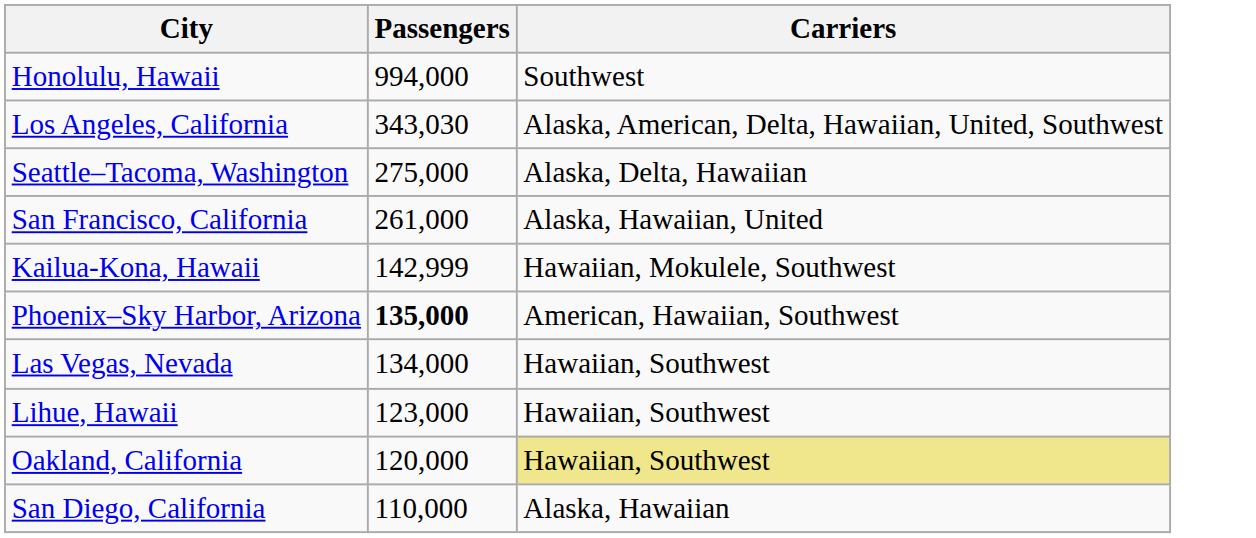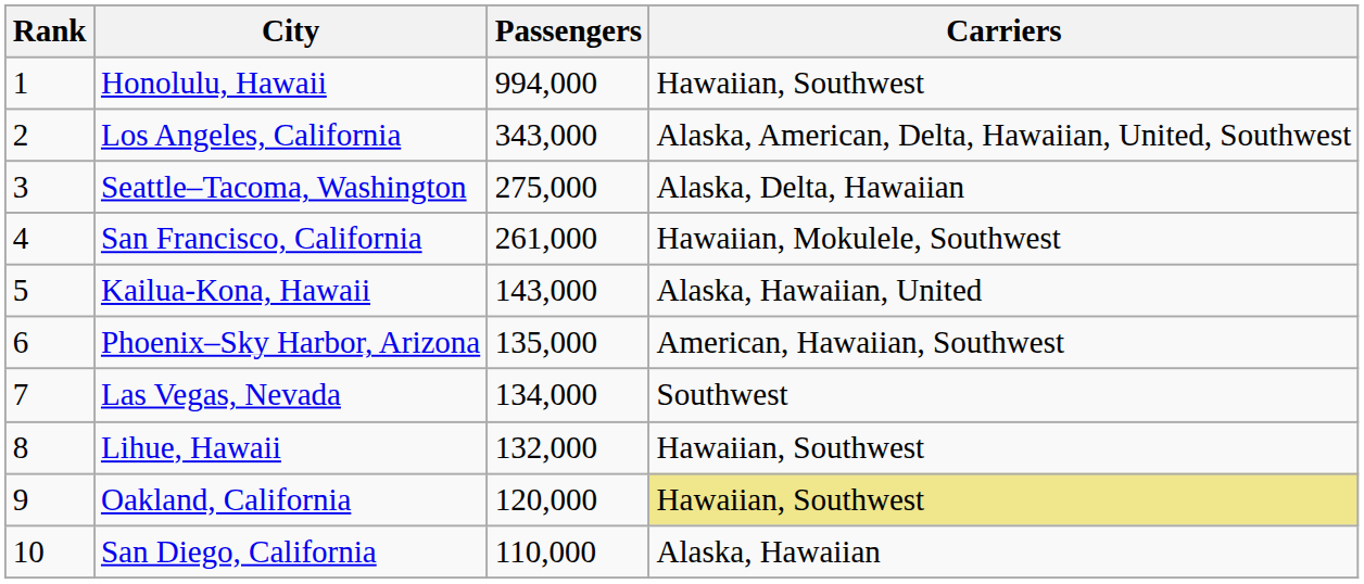+ column: Rank | 1 | 2 | 3 | 4 | 5 | 6 | 7 | 8 | 9 | 10
Honolulu, Hawaii | Carriers: Southwest -> Hawaiian, Southwest
Los Angeles, California | Passengers: 343,030 -> 343,000
San Francisco, California | Carriers: Alaska, Hawaiian, United -> Hawaiian, Mokulele, Southwest
Kailua-Kona, Hawaii | Passengers: 142,999 -> 143,000
Kailua-Kona, Hawaii | Carriers: Hawaiian, Mokulele, Southwest -> Alaska, Hawaiian, United
Phoenix–Sky Harbor, Arizona | Passengers: bold -> normal
Las Vegas, Nevada | Carriers: Hawaiian, Southwest -> Southwest
Lihue, Hawaii | Passengers: 123,000 -> 132,000
